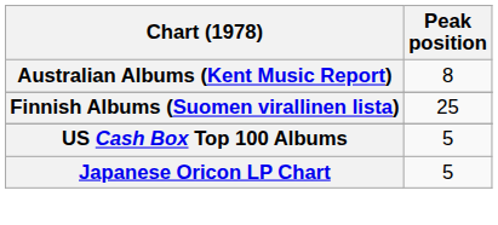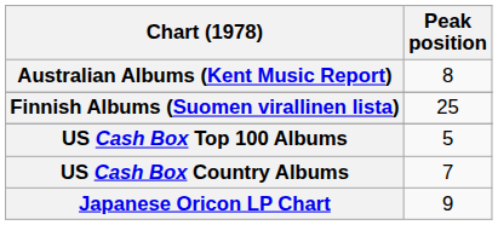+ row: US Cash Box Country Albums | 7
Japanese Oricon LP Chart | Peak position: 5 -> 9
